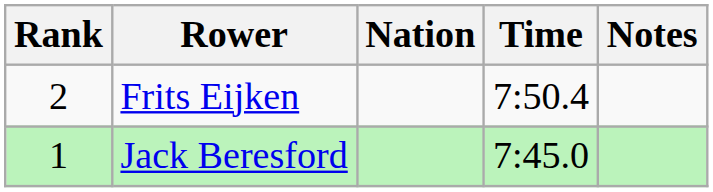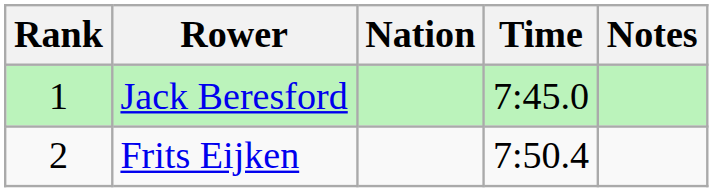rows swapped: Jack Beresford <-> Frits Eijken
